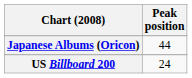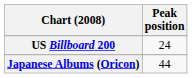rows swapped: Japanese Albums (Oricon) <-> US Billboard 200
